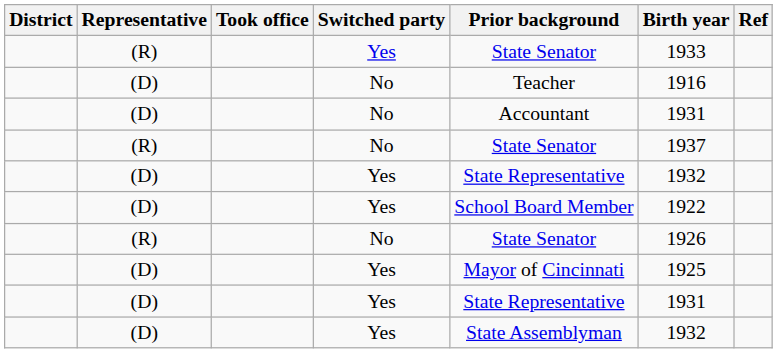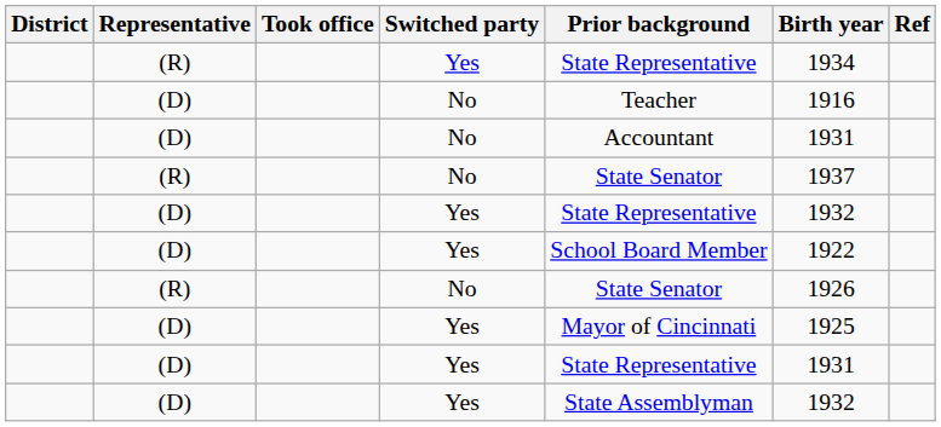(R) / Yes | Prior background: State Senator -> State Representative
(R) / Yes | Birth year: 1933 -> 1934
